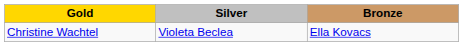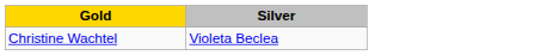- column: Bronze | Ella Kovacs
